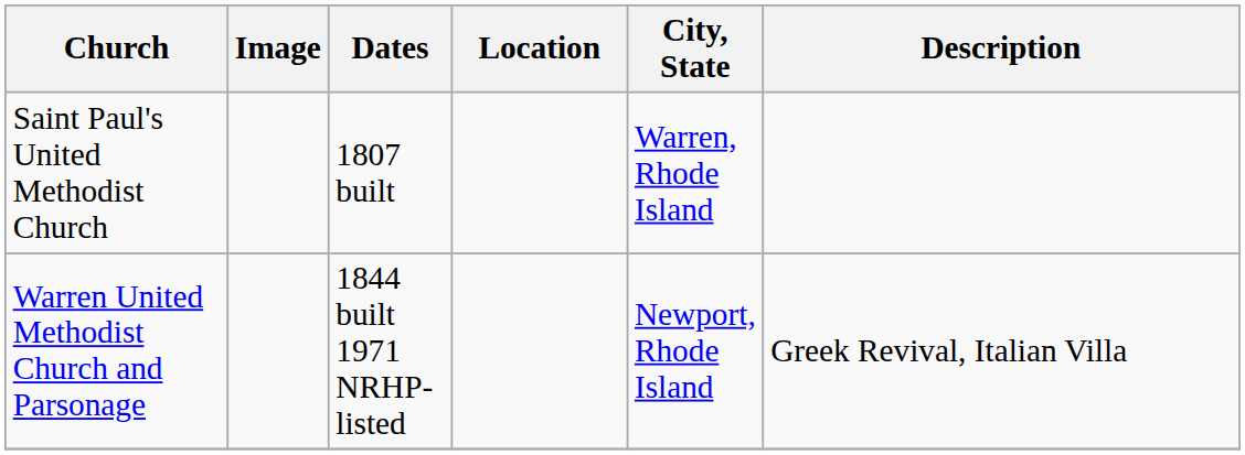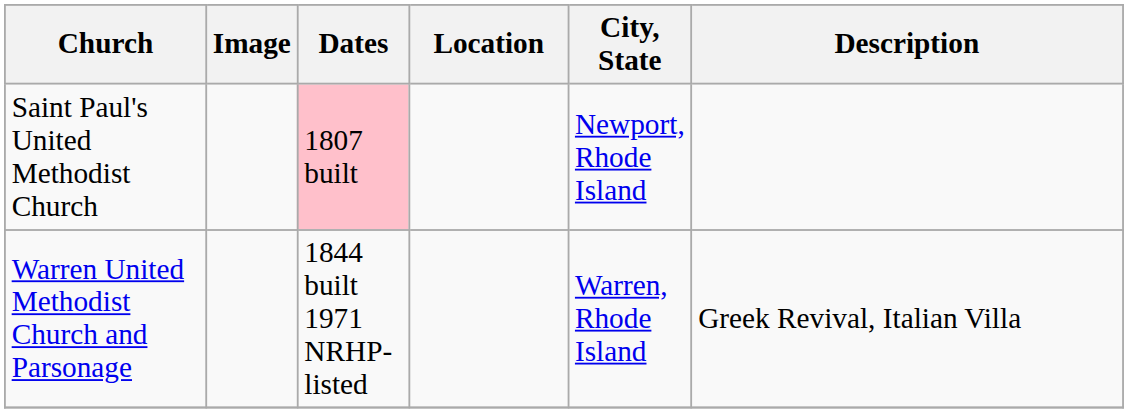Saint Paul's United Methodist Church | Dates: no background -> pink background
Saint Paul's United Methodist Church | City, State: Warren, Rhode Island -> Newport, Rhode Island
Warren United Methodist Church and Parsonage | City, State: Newport, Rhode Island -> Warren, Rhode Island
